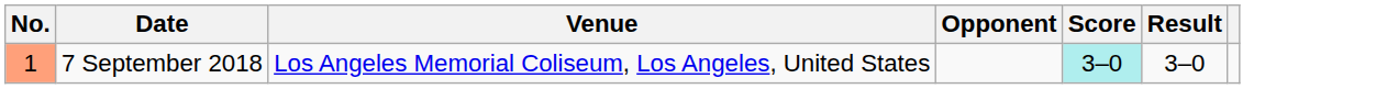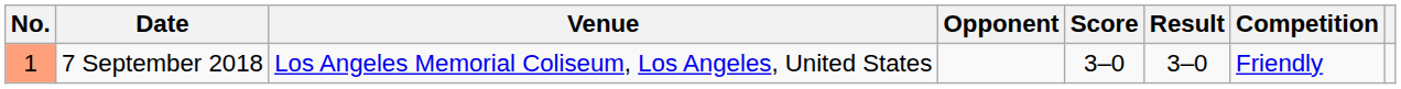+ column: Competition | Friendly
7 September 2018 | Score: paleturquoise background -> no background
